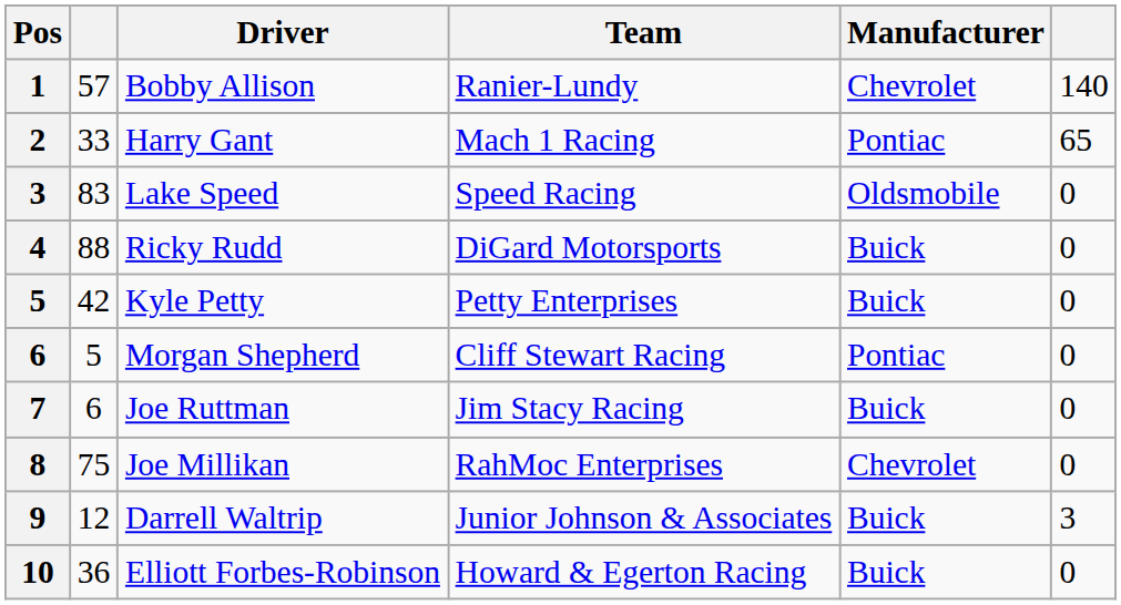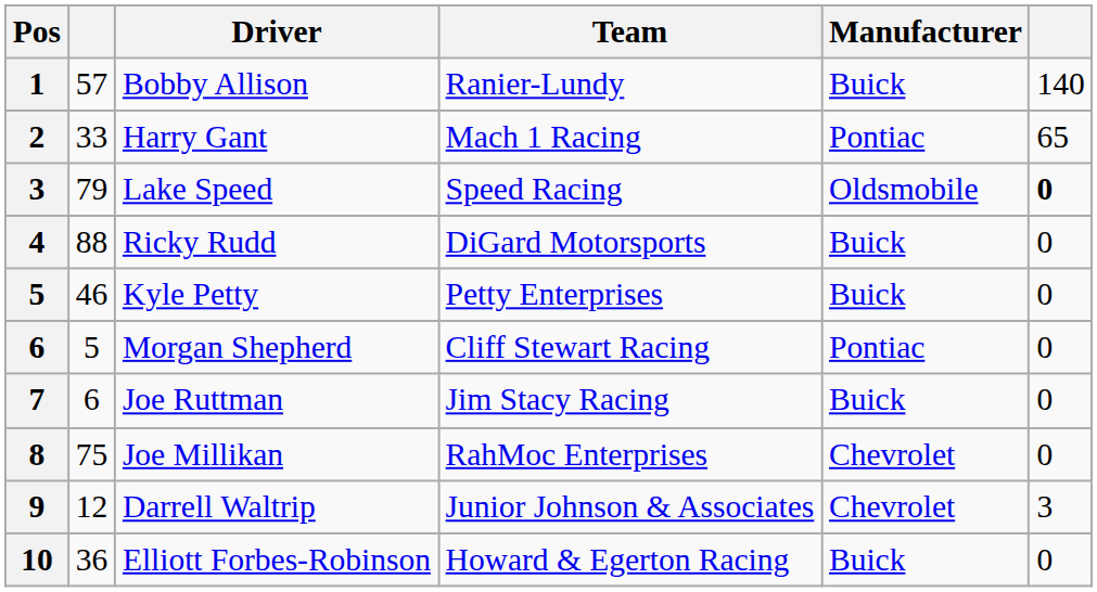Bobby Allison | Manufacturer: Chevrolet -> Buick
Lake Speed | column 2: 83 -> 79
Lake Speed | column 6: normal -> bold
Kyle Petty | column 2: 42 -> 46
Darrell Waltrip | Manufacturer: Buick -> Chevrolet
